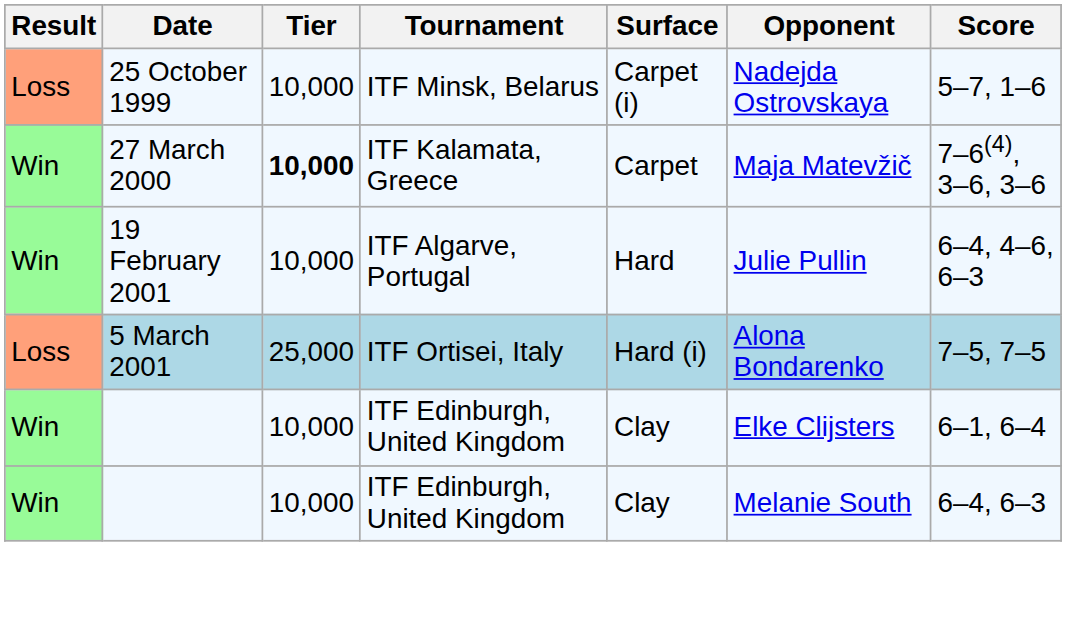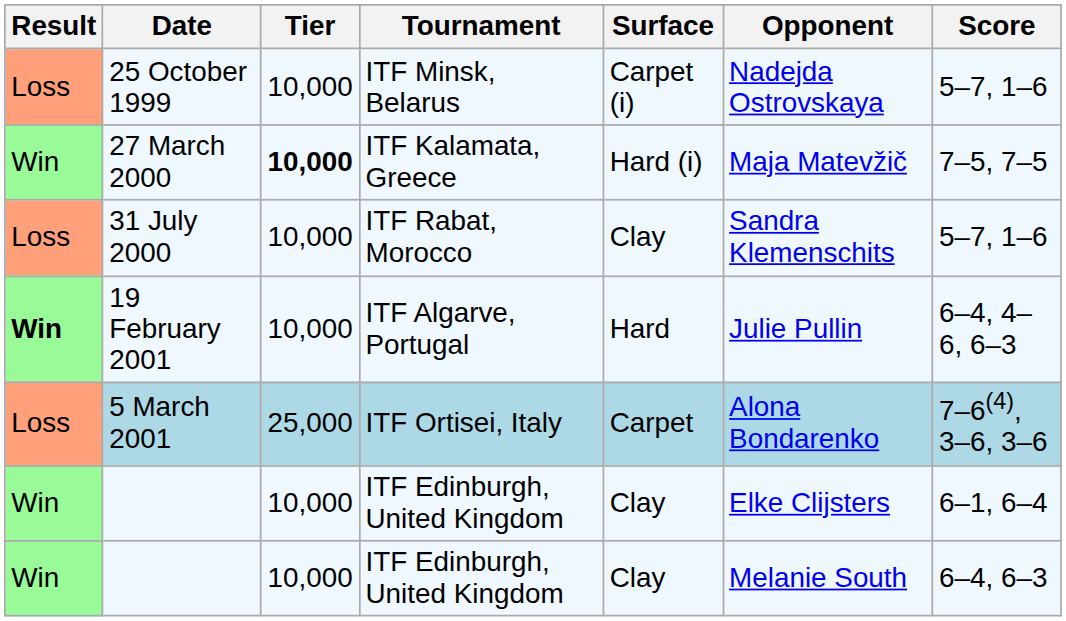27 March 2000 | Surface: Carpet -> Hard (i)
27 March 2000 | Score: 7–6(4), 3–6, 3–6 -> 7–5, 7–5
+ row: Loss | 31 July 2000 | 10,000 | ITF Rabat, Morocco | Clay | Sandra Klemenschits | 5–7, 1–6
19 February 2001 | Result: normal -> bold
5 March 2001 | Surface: Hard (i) -> Carpet
5 March 2001 | Score: 7–5, 7–5 -> 7–6(4), 3–6, 3–6
